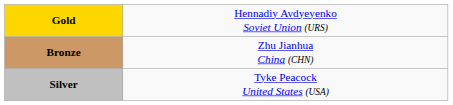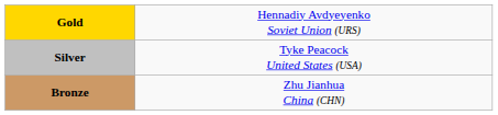rows swapped: Silver <-> Bronze
